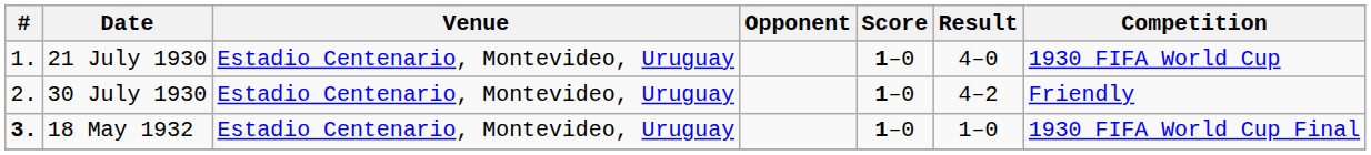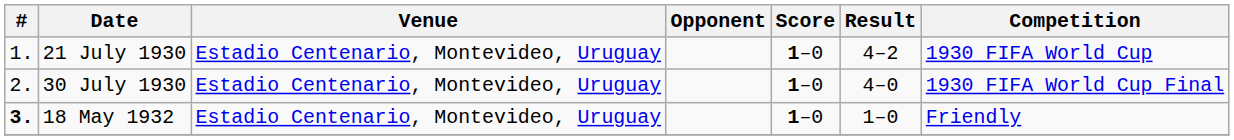21 July 1930 | Result: 4–0 -> 4–2
30 July 1930 | Result: 4–2 -> 4–0
30 July 1930 | Competition: Friendly -> 1930 FIFA World Cup Final
18 May 1932 | Competition: 1930 FIFA World Cup Final -> Friendly
